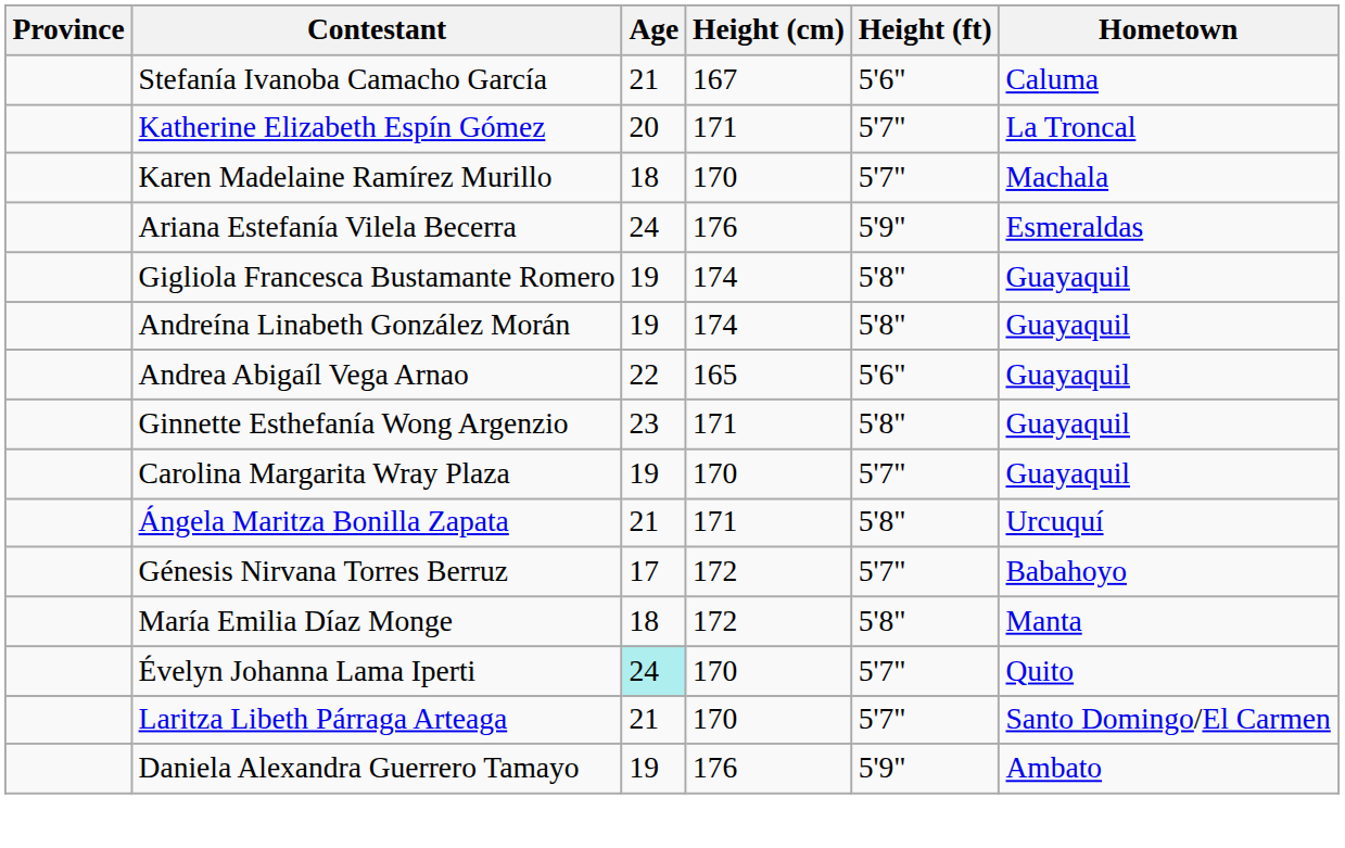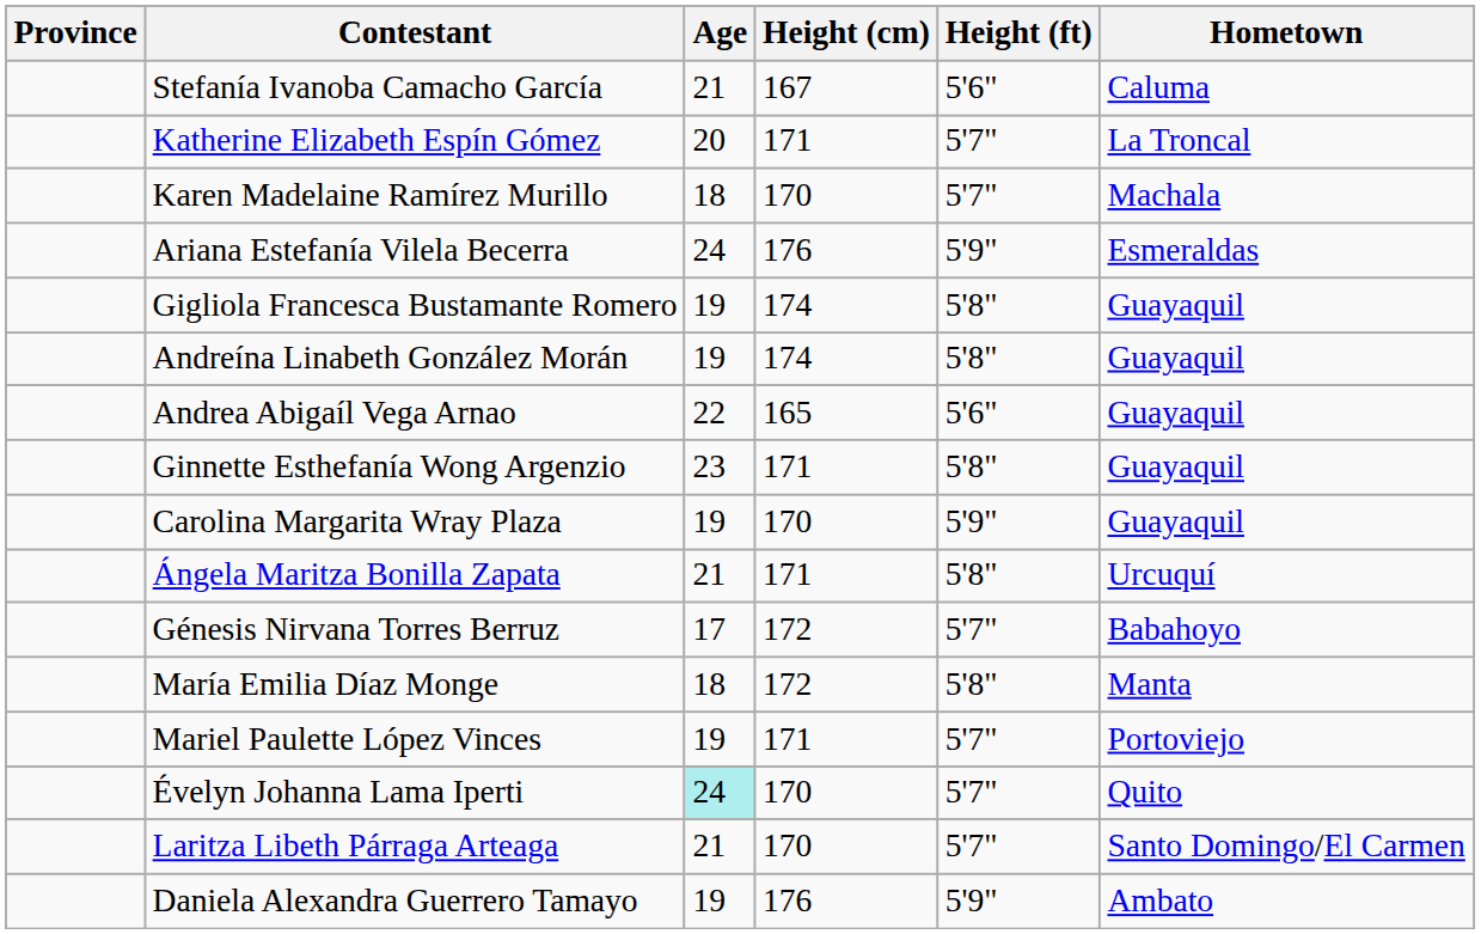Carolina Margarita Wray Plaza | Height (ft): 5'7" -> 5'9"
+ row: Mariel Paulette López Vinces | 19 | 171 | 5'7" | Portoviejo
